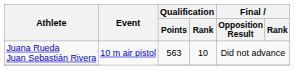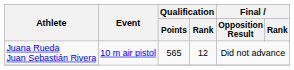Juana Rueda Juan Sebastián Rivera | Qualification / Points: 563 -> 565
Juana Rueda Juan Sebastián Rivera | Qualification / Rank: 10 -> 12
